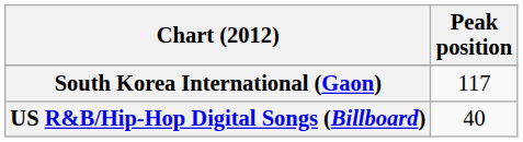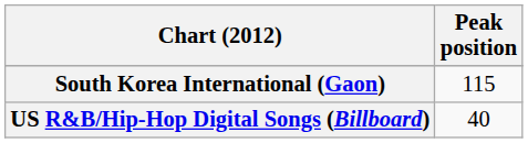South Korea International (Gaon) | Peak position: 117 -> 115
